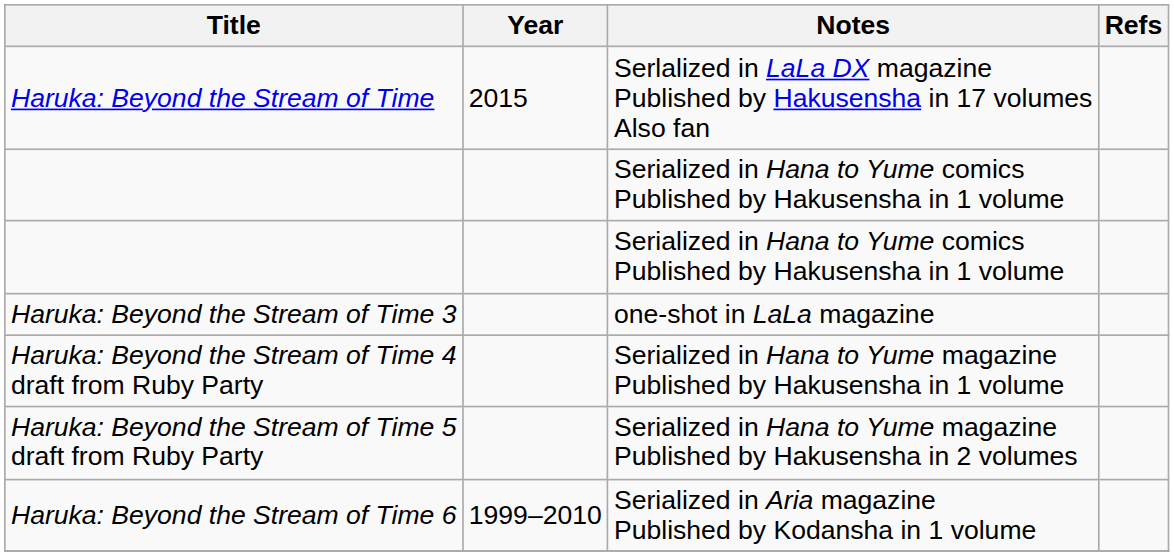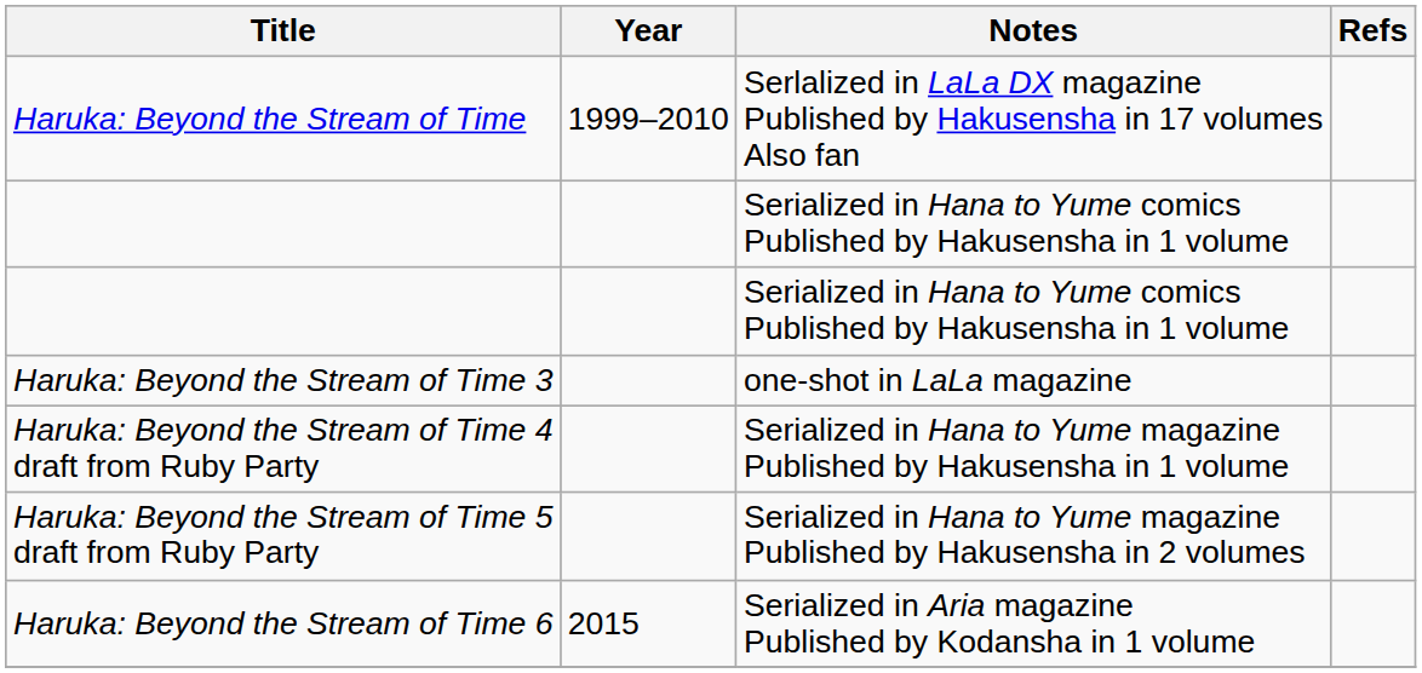Haruka: Beyond the Stream of Time | Year: 2015 -> 1999–2010
Haruka: Beyond the Stream of Time 6 | Year: 1999–2010 -> 2015
